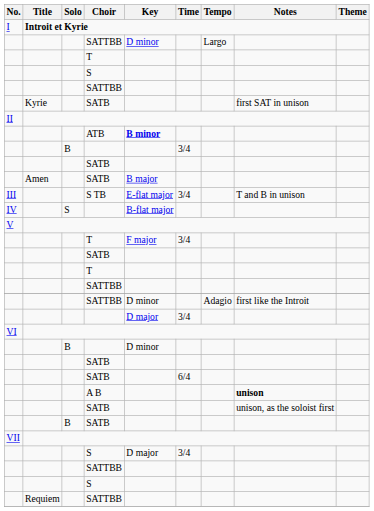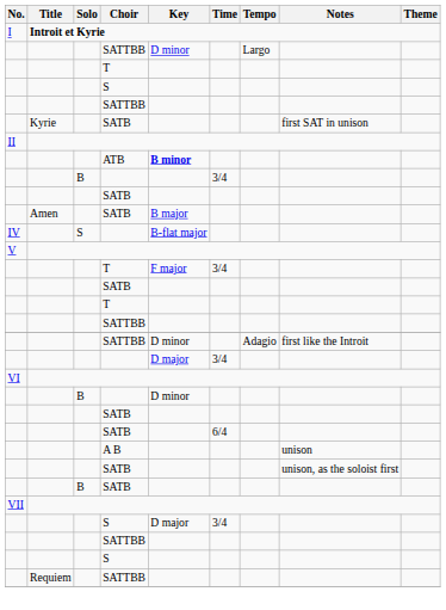- row: III | S TB | E-flat major | 3/4 | T and B in unison
A B | Notes: bold -> normal
